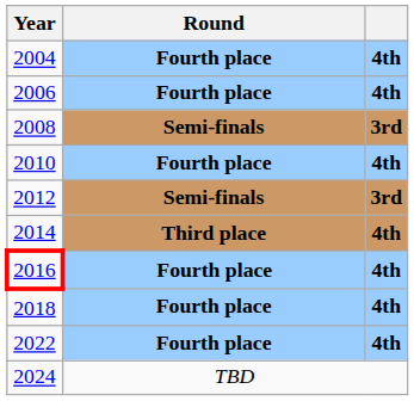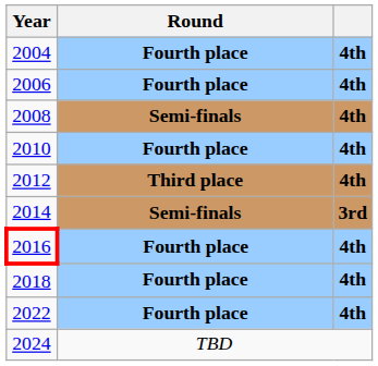2008 | column 3: 3rd -> 4th
2012 | Round: Semi-finals -> Third place
2012 | column 3: 3rd -> 4th
2014 | Round: Third place -> Semi-finals
2014 | column 3: 4th -> 3rd
